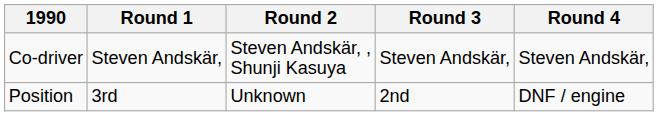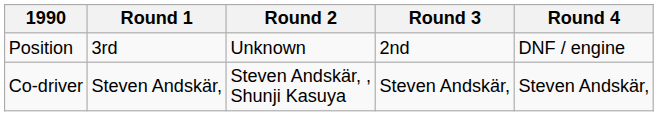rows swapped: Co-driver <-> Position
